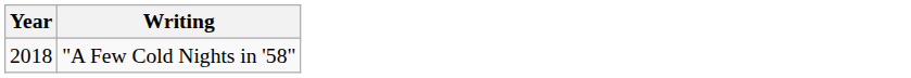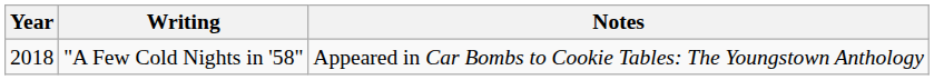+ column: Notes | Appeared in Car Bombs to Cookie Tables: The Youngstown Anthology
